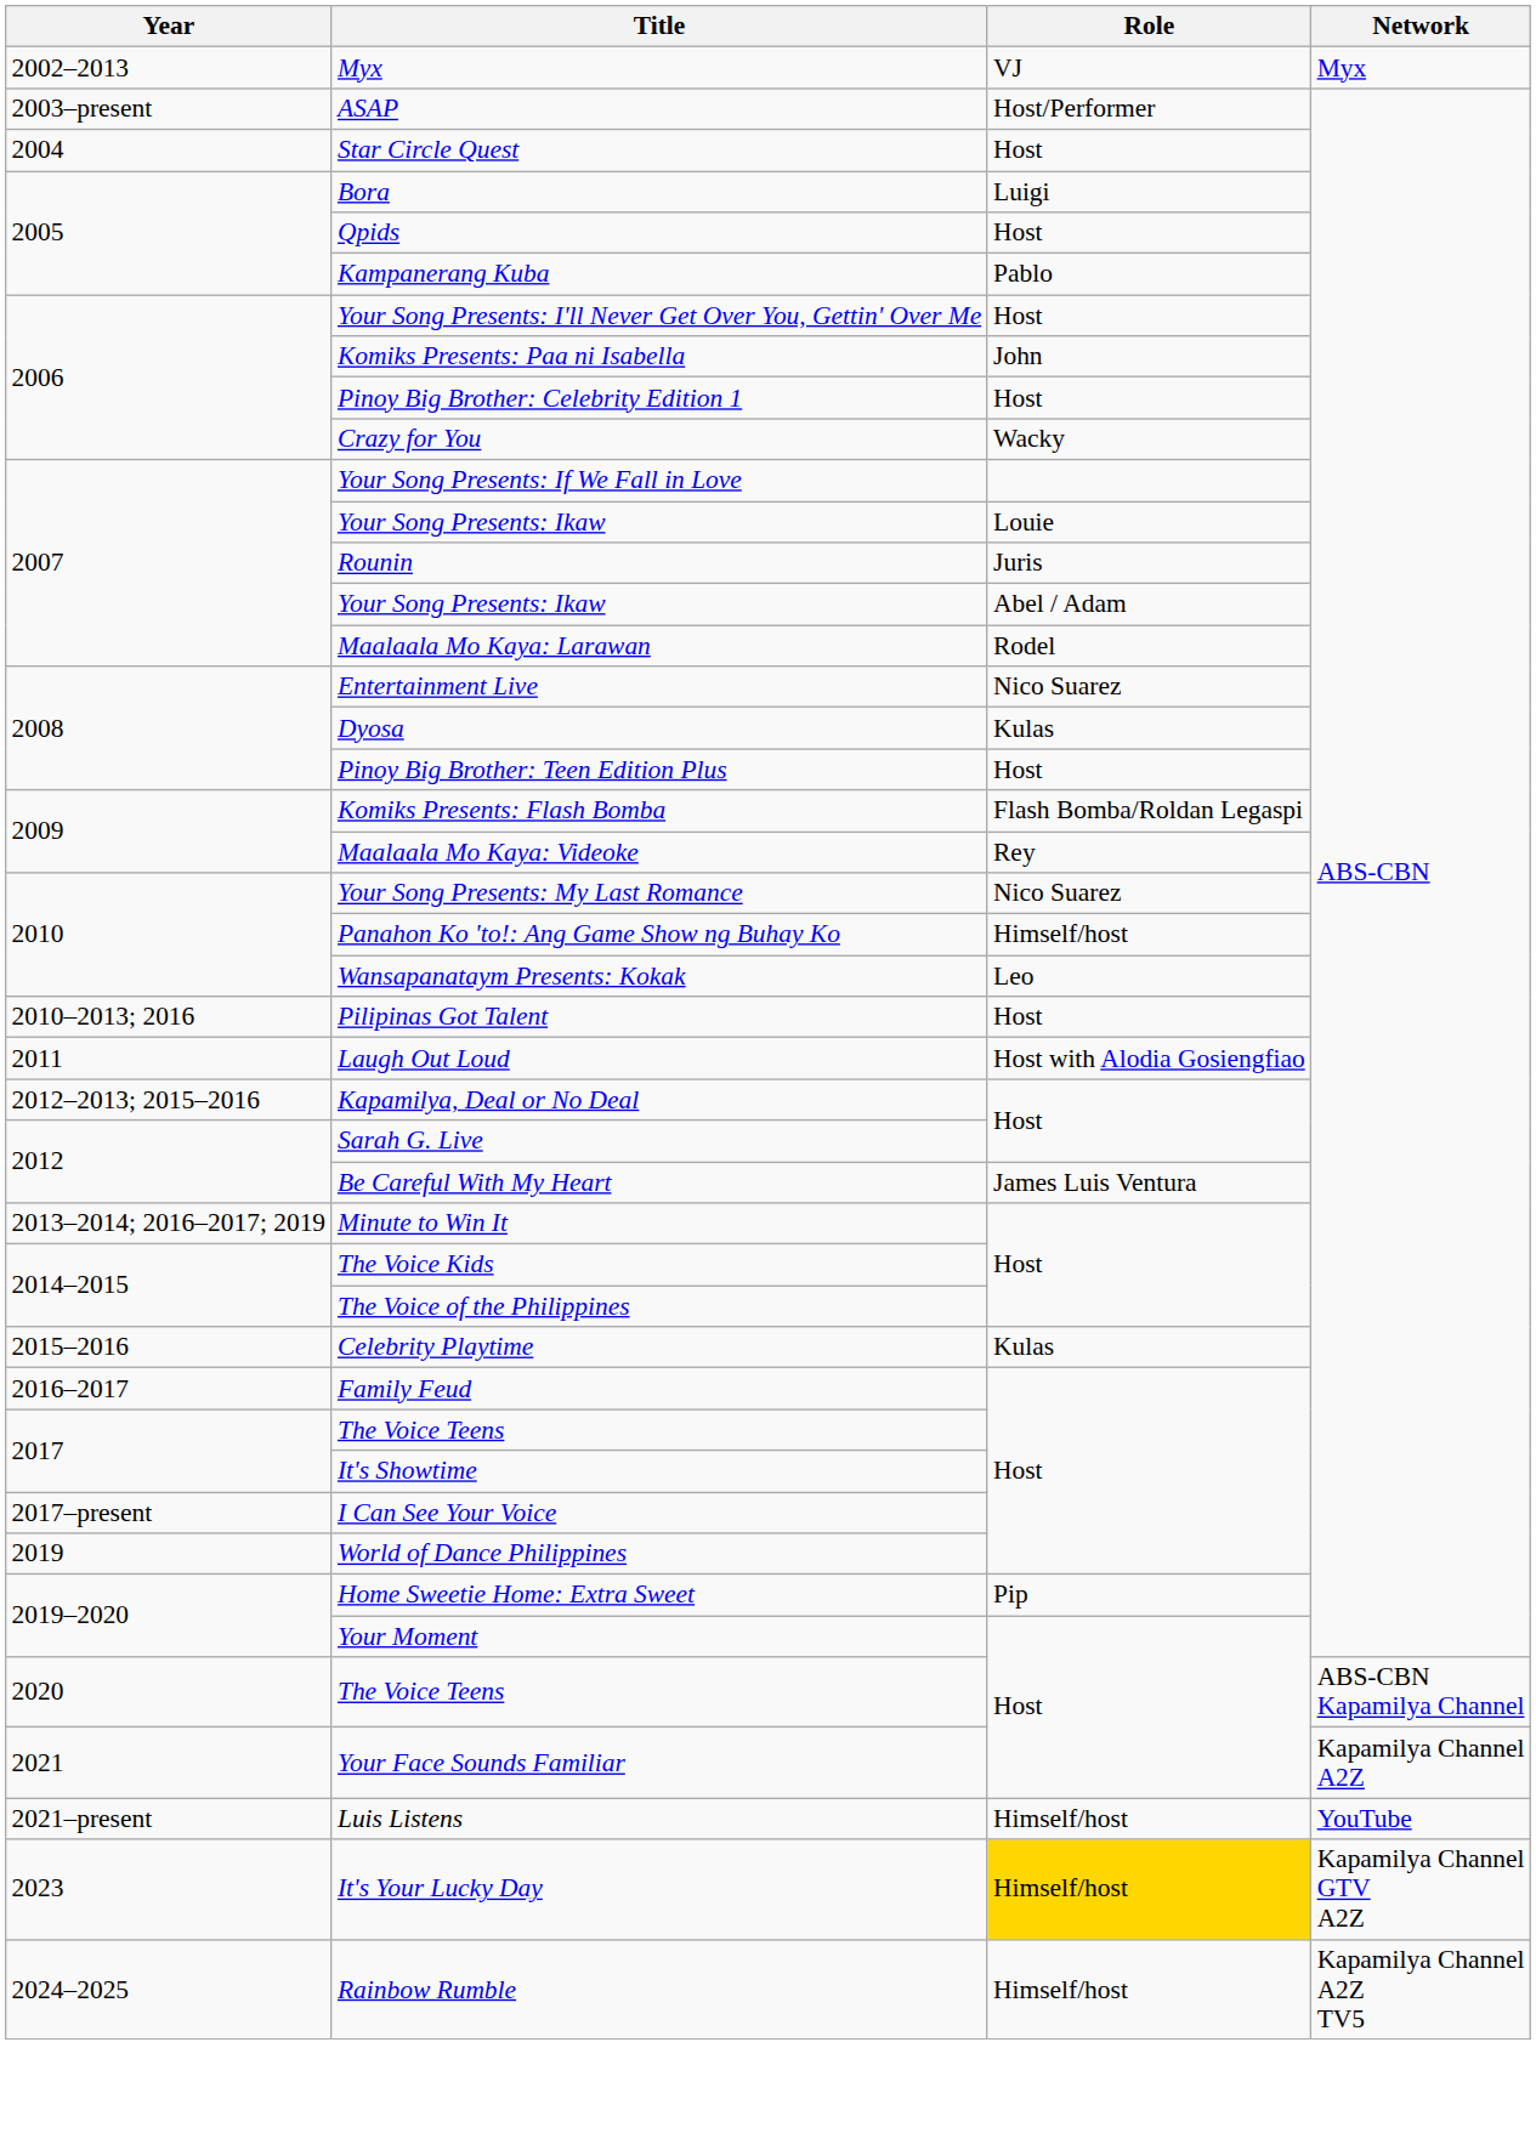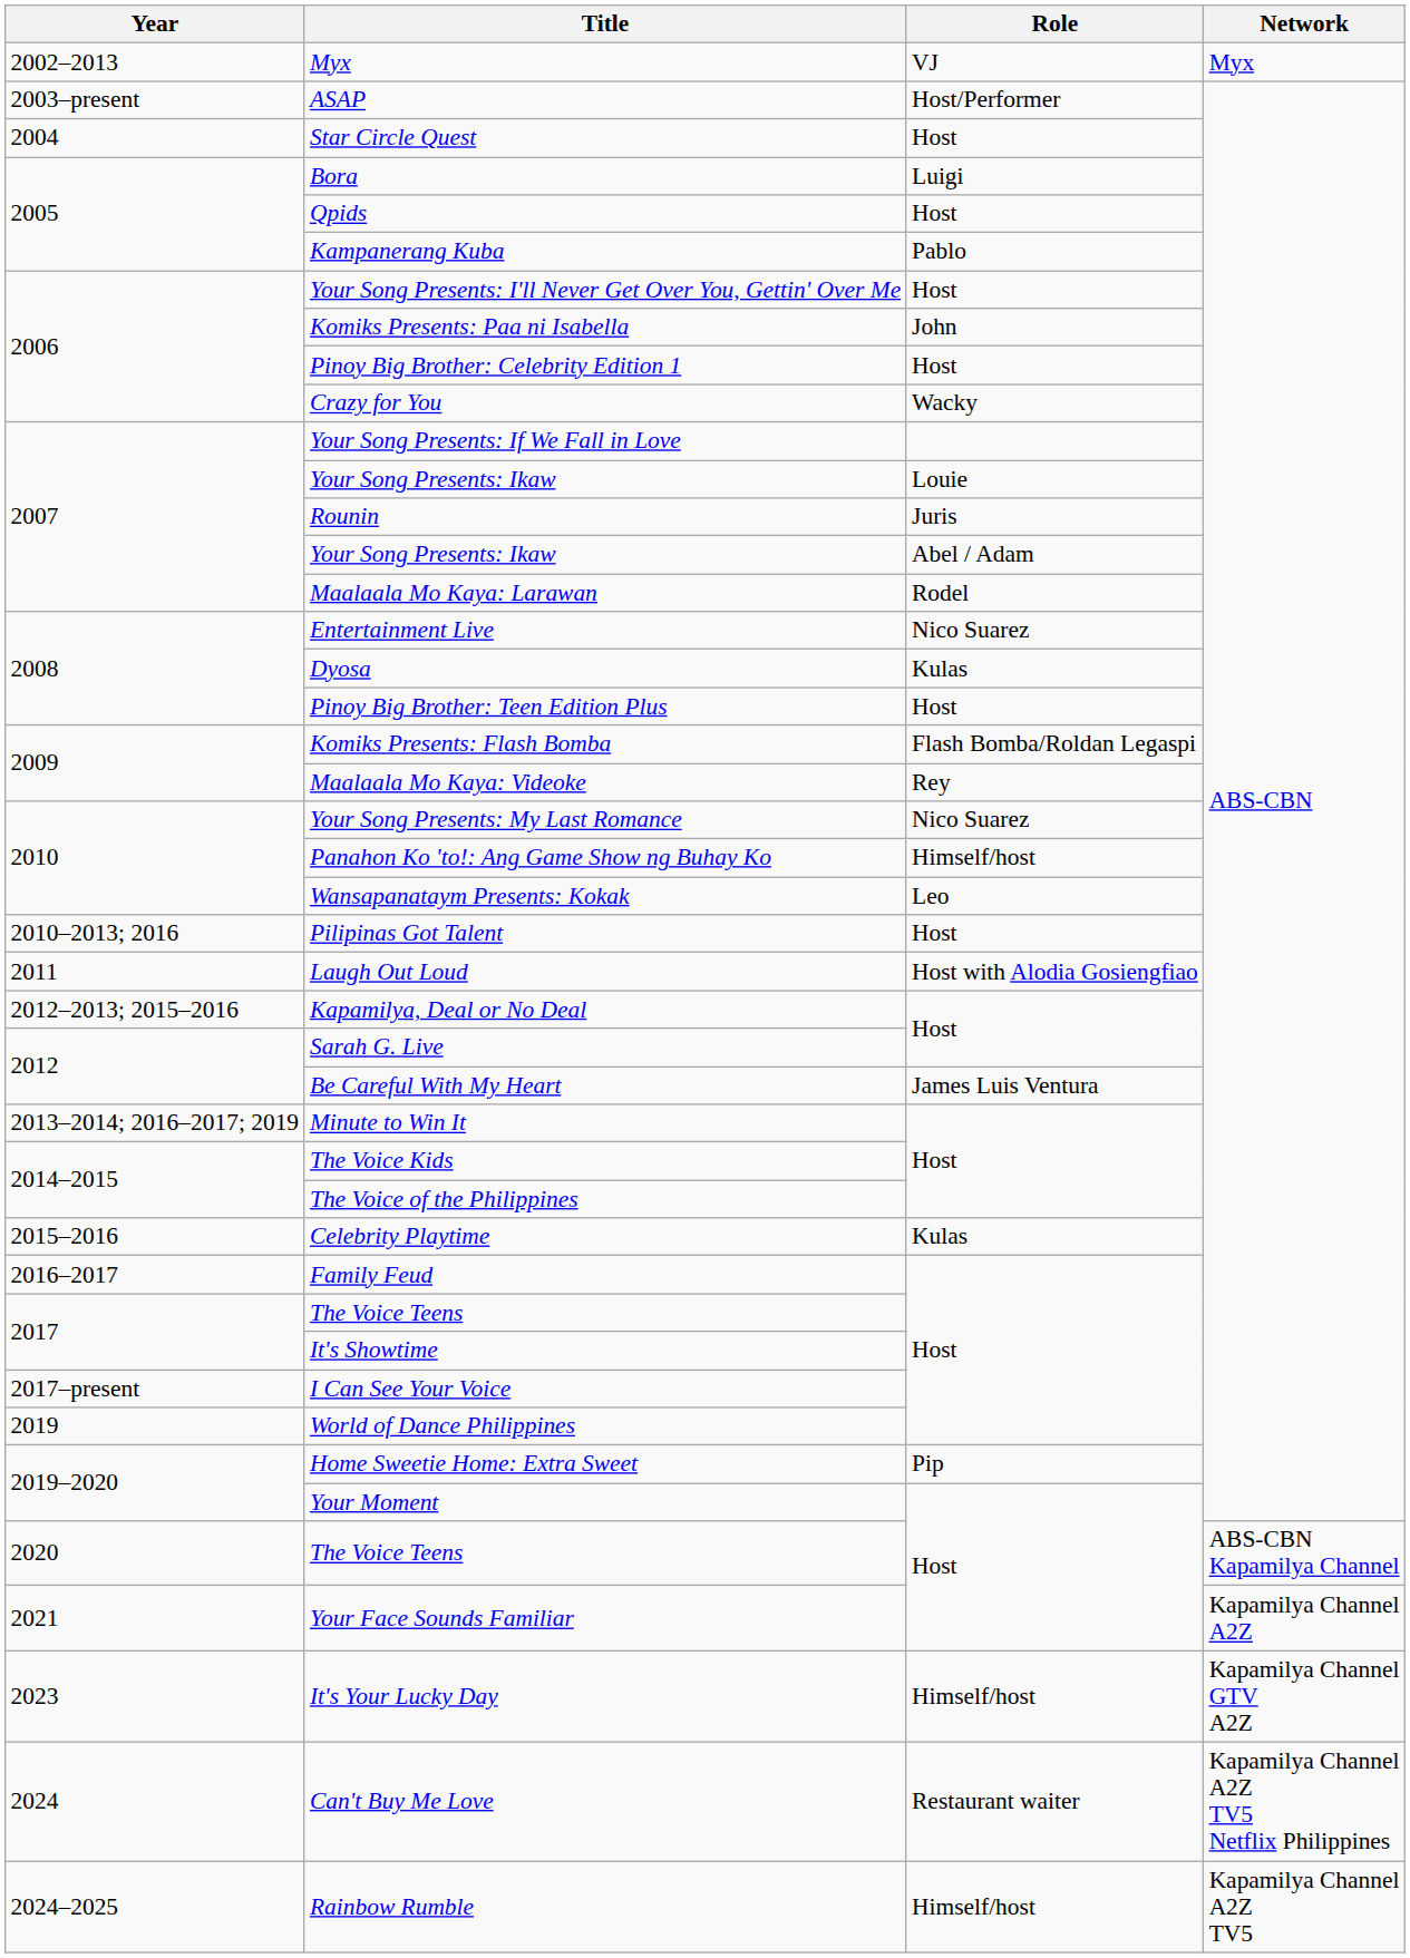- row: 2021–present | Luis Listens | Himself/host | YouTube
It's Your Lucky Day | Role: gold background -> no background
+ row: 2024 | Can't Buy Me Love | Restaurant waiter | Kapamilya Channel A2Z TV5 Netflix Philippines
